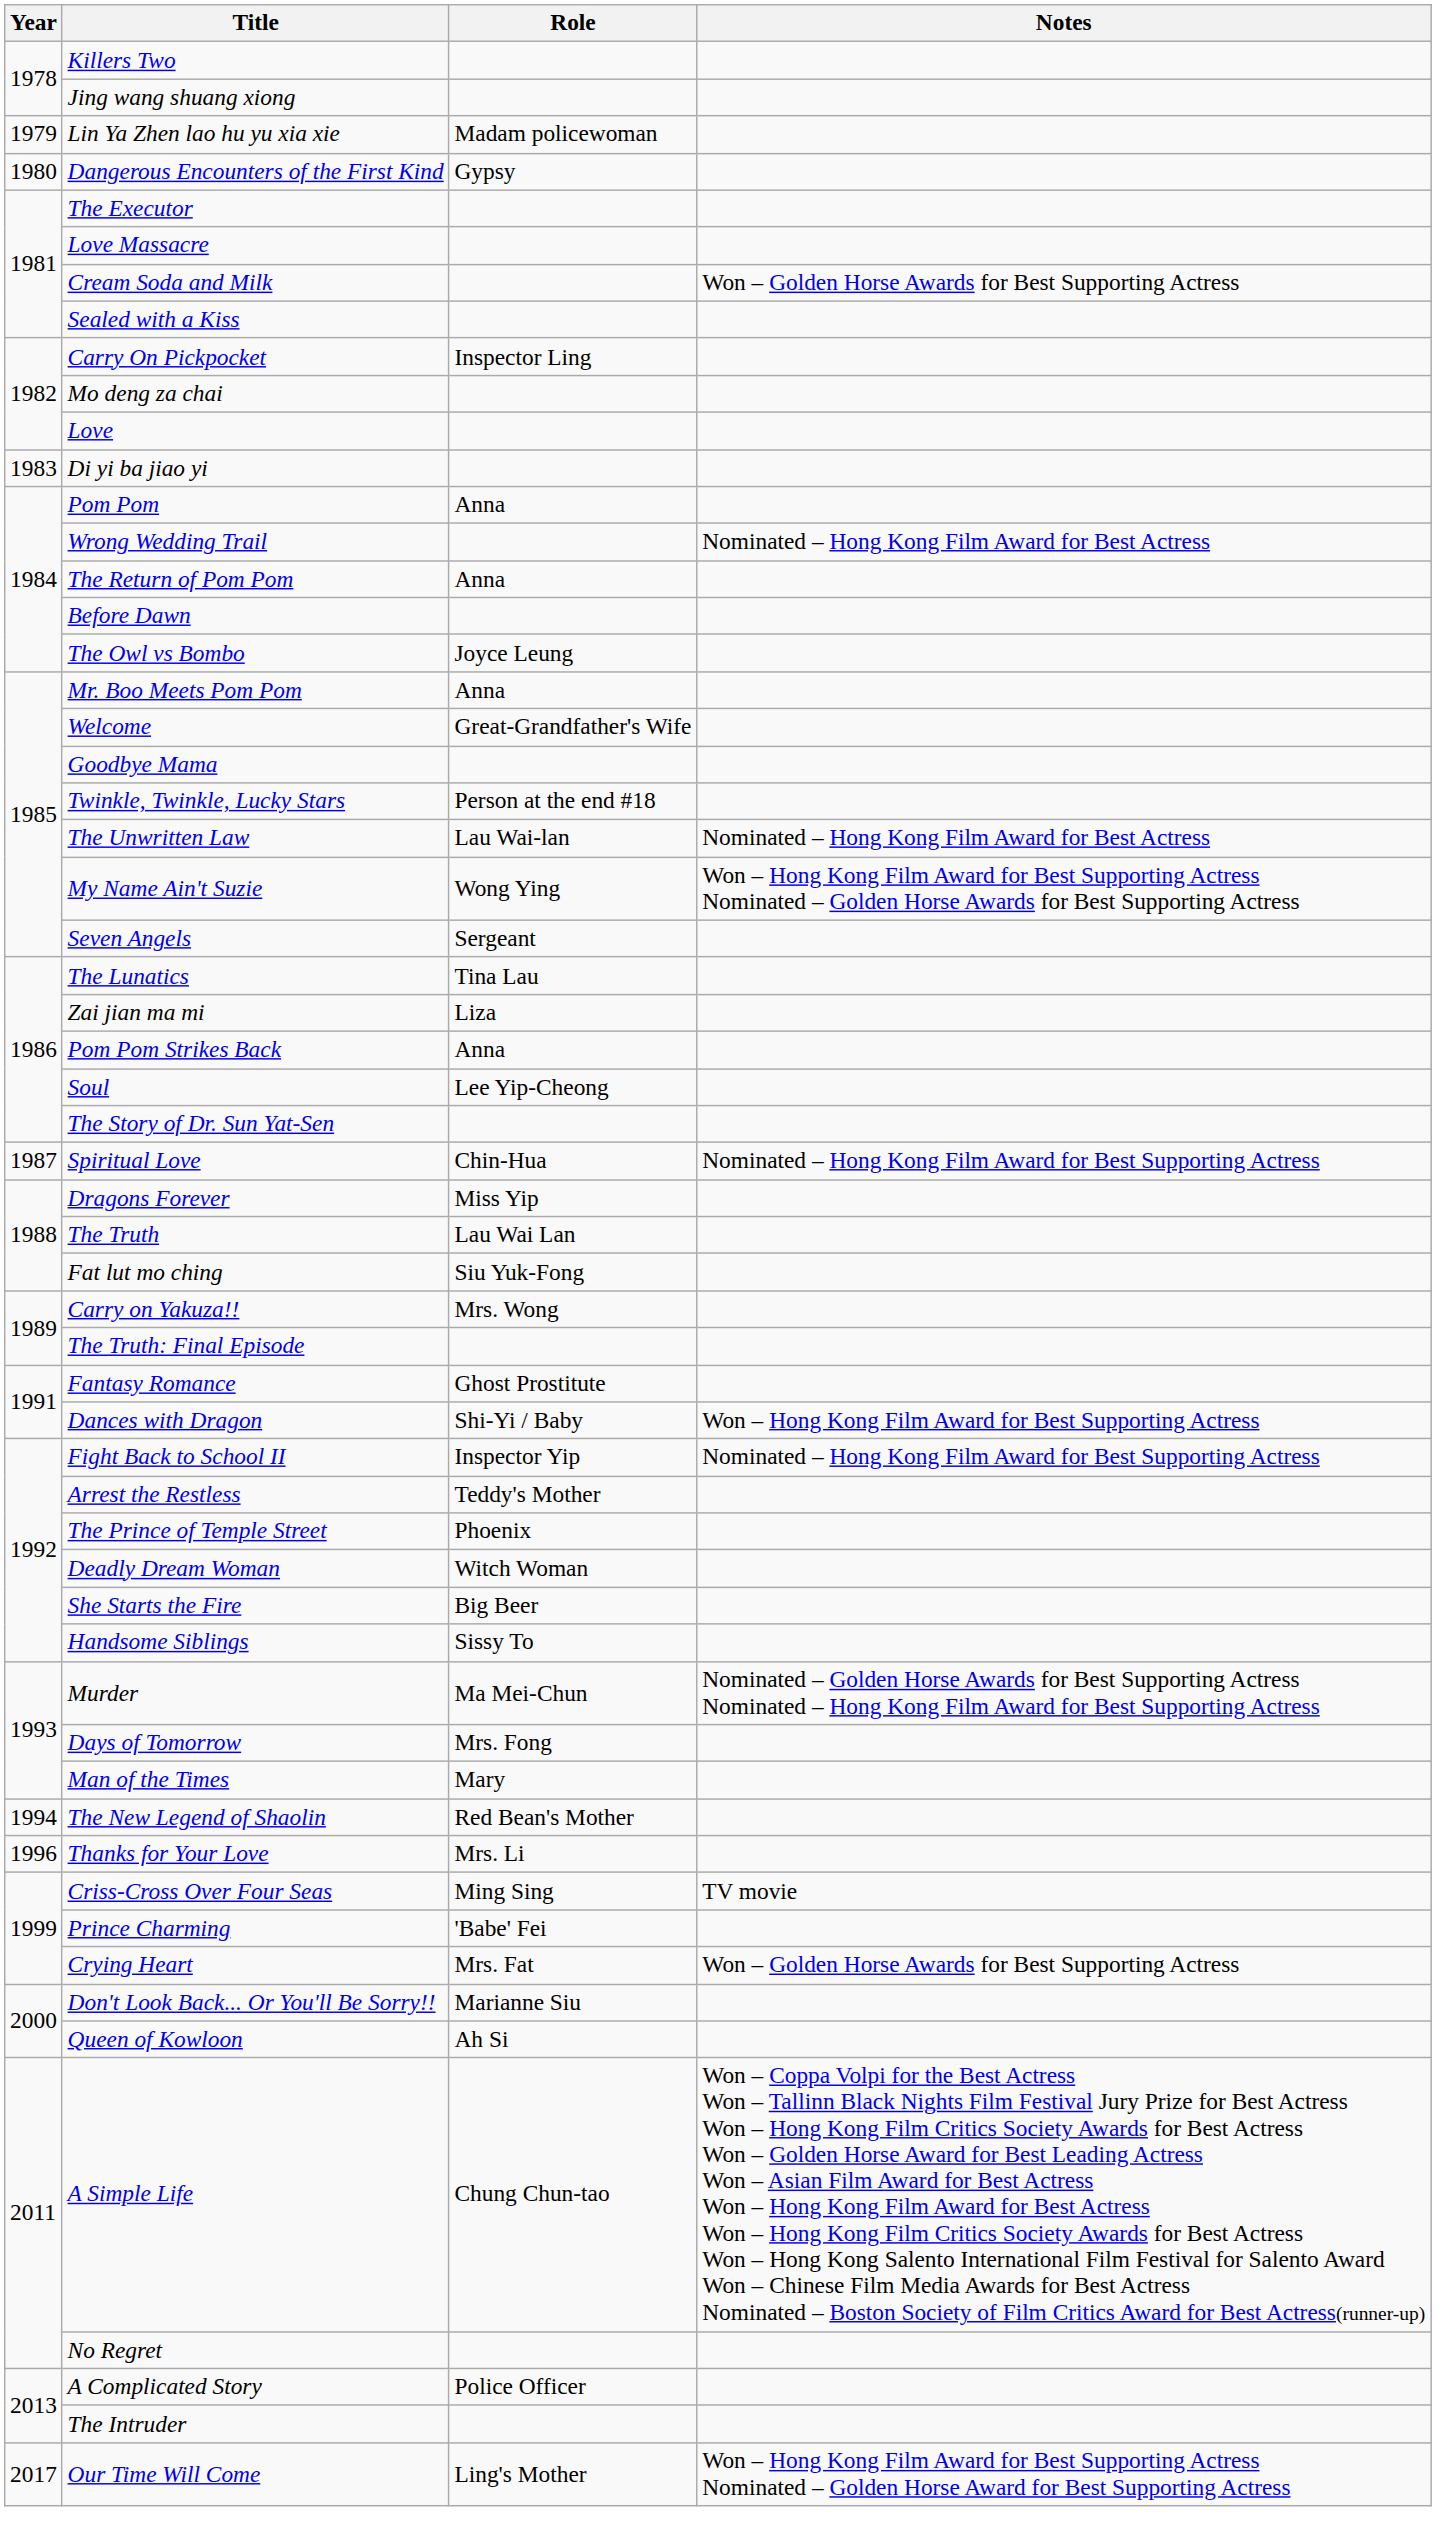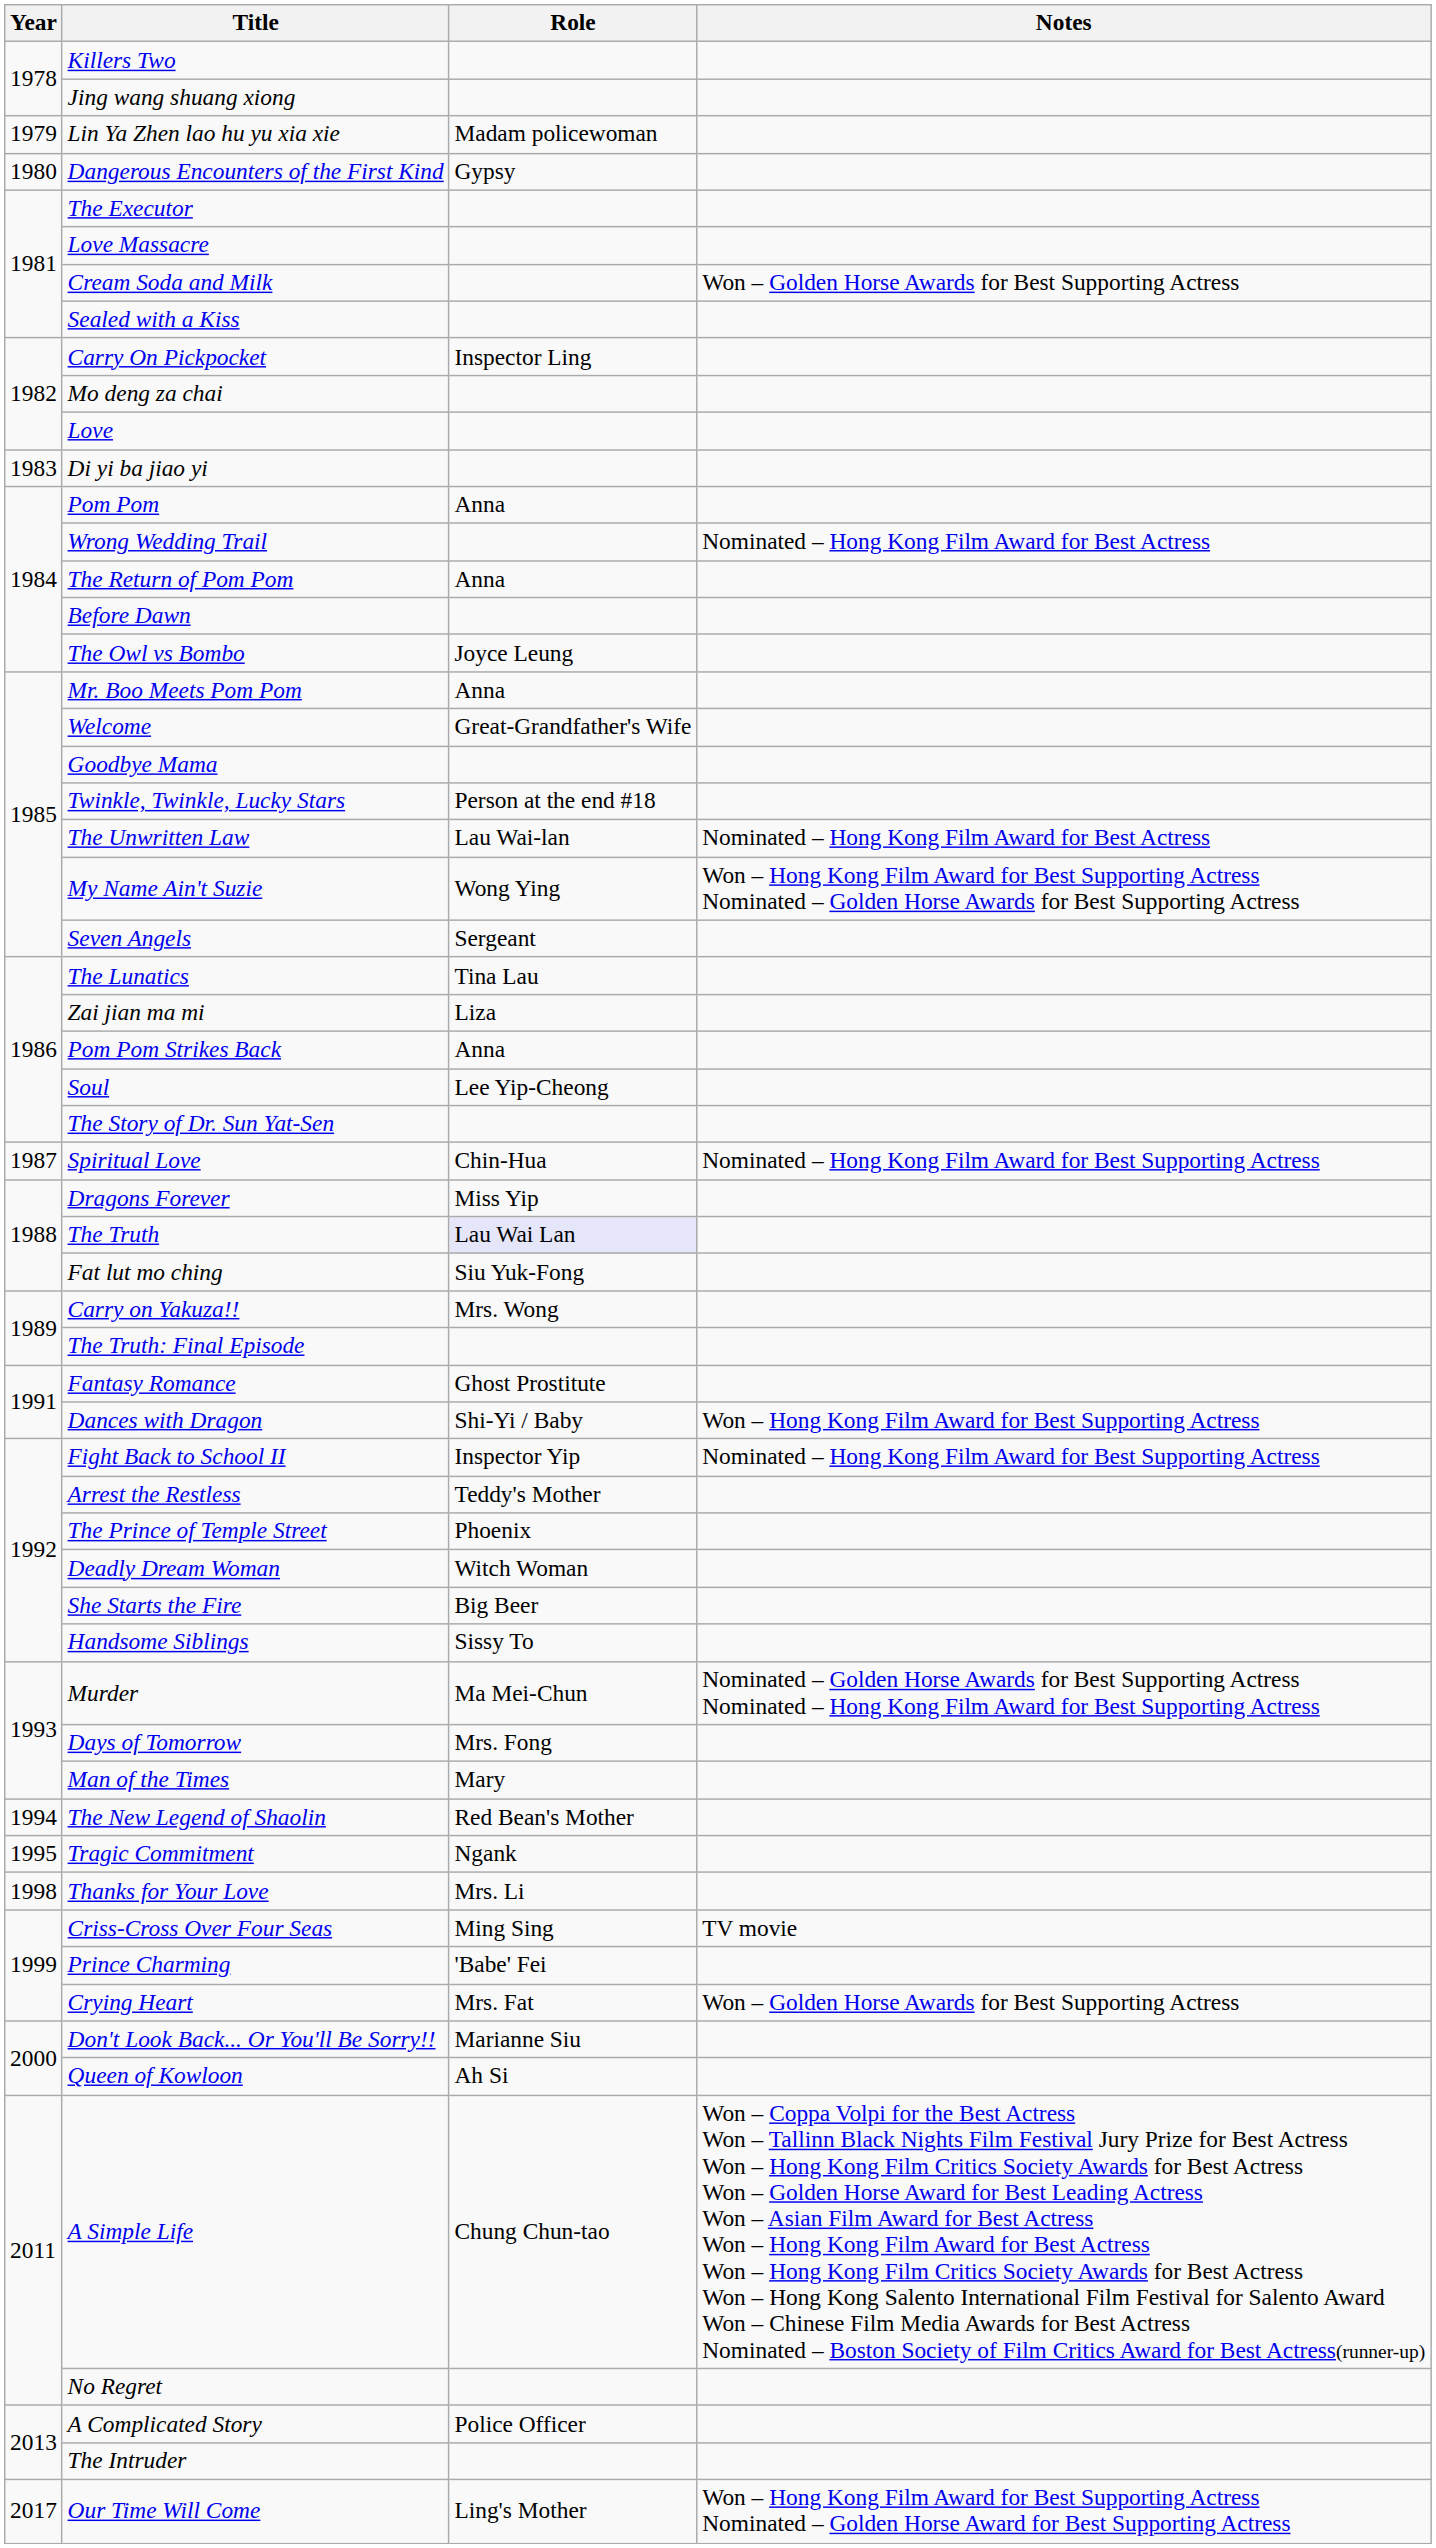The Truth | Role: no background -> lavender background
+ row: 1995 | Tragic Commitment | Ngank
Thanks for Your Love | Year: 1996 -> 1998
